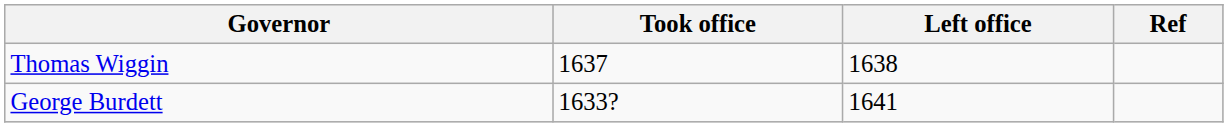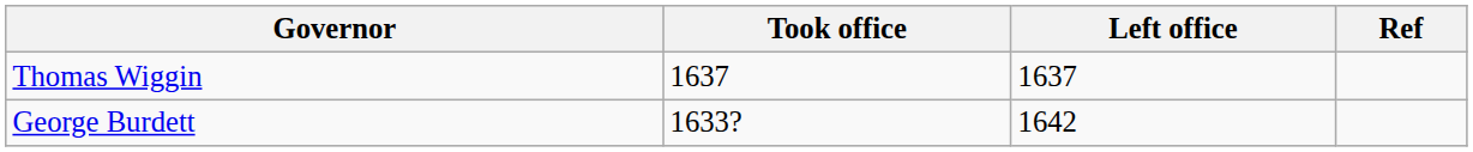Thomas Wiggin | Left office: 1638 -> 1637
George Burdett | Left office: 1641 -> 1642
